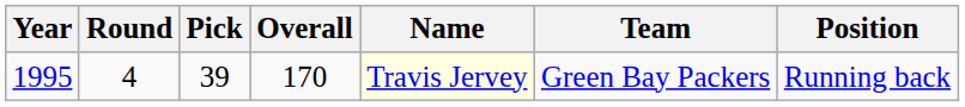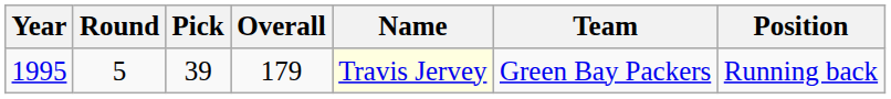1995 | Round: 4 -> 5
1995 | Overall: 170 -> 179
